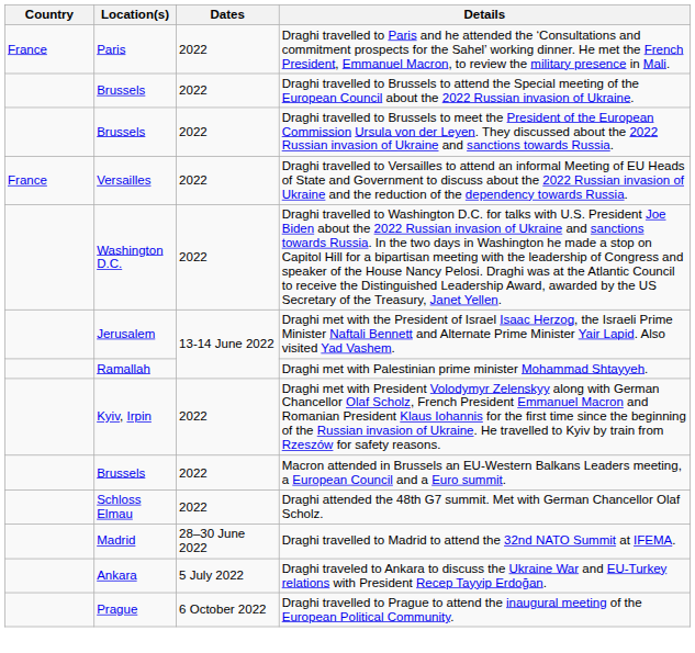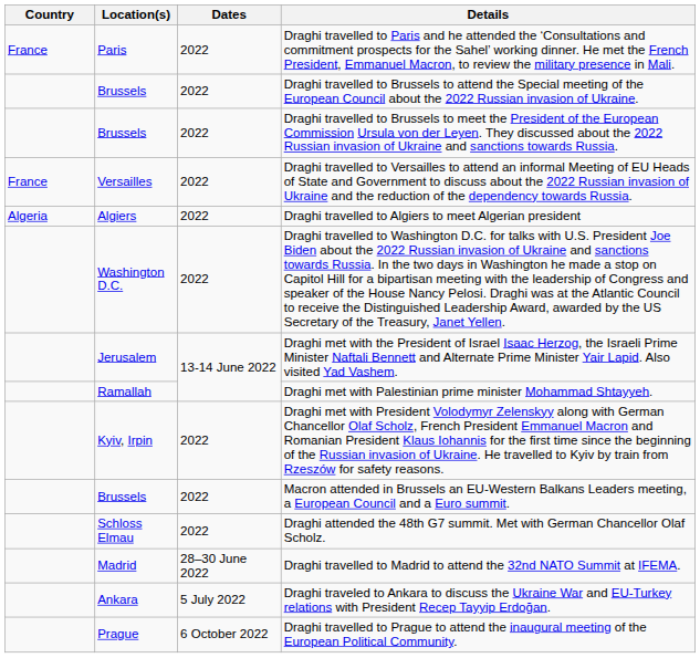+ row: Algeria | Algiers | 2022 | Draghi travelled to Algiers to meet Algerian president
